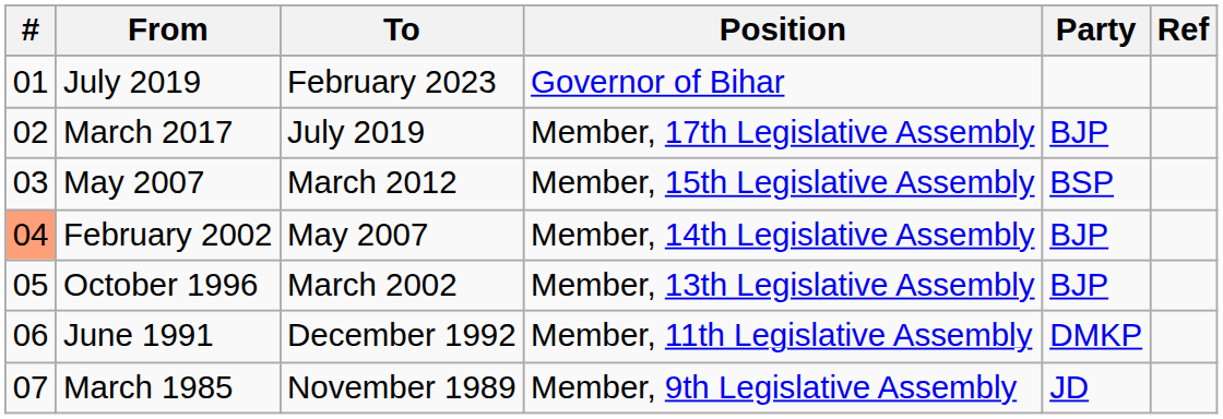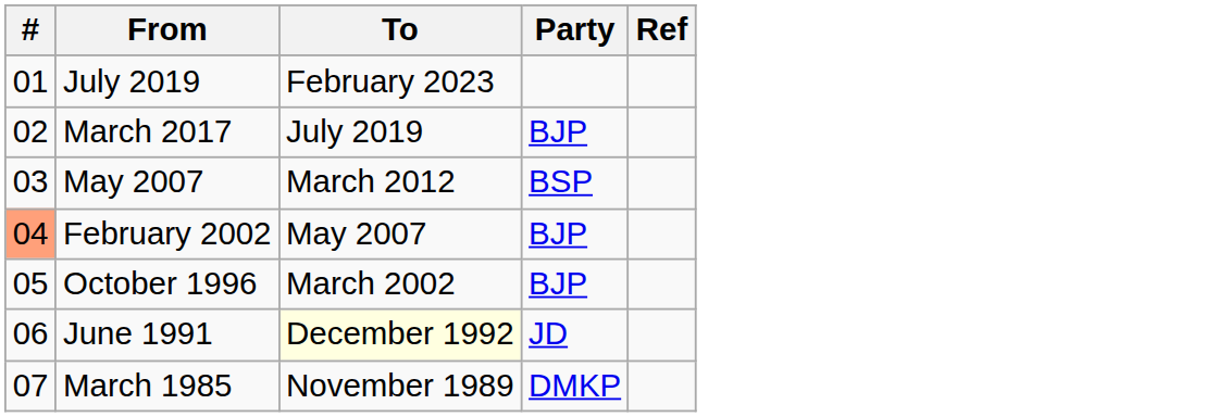- column: Position | Governor of Bihar | Member, 17th Legislative Assembly | Member, 15th Legislative Assembly | Member, 14th Legislative Assembly | Member, 13th Legislative Assembly | Member, 11th Legislative Assembly | Member, 9th Legislative Assembly
June 1991 | To: no background -> lightyellow background
June 1991 | Party: DMKP -> JD
March 1985 | Party: JD -> DMKP
